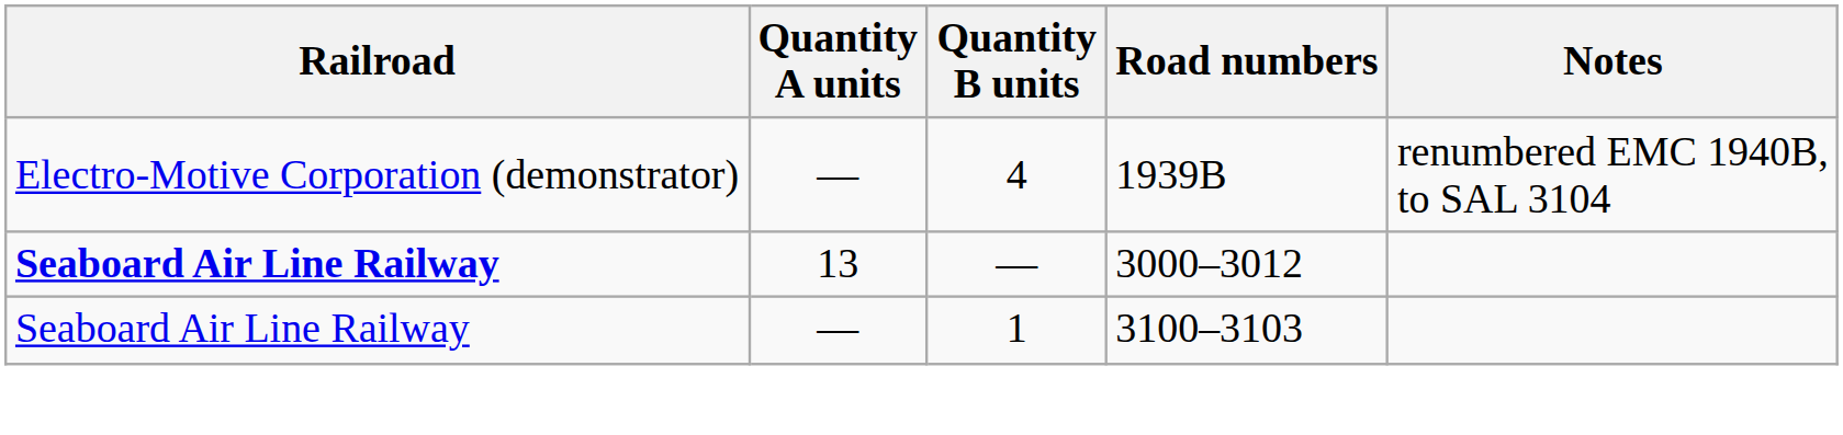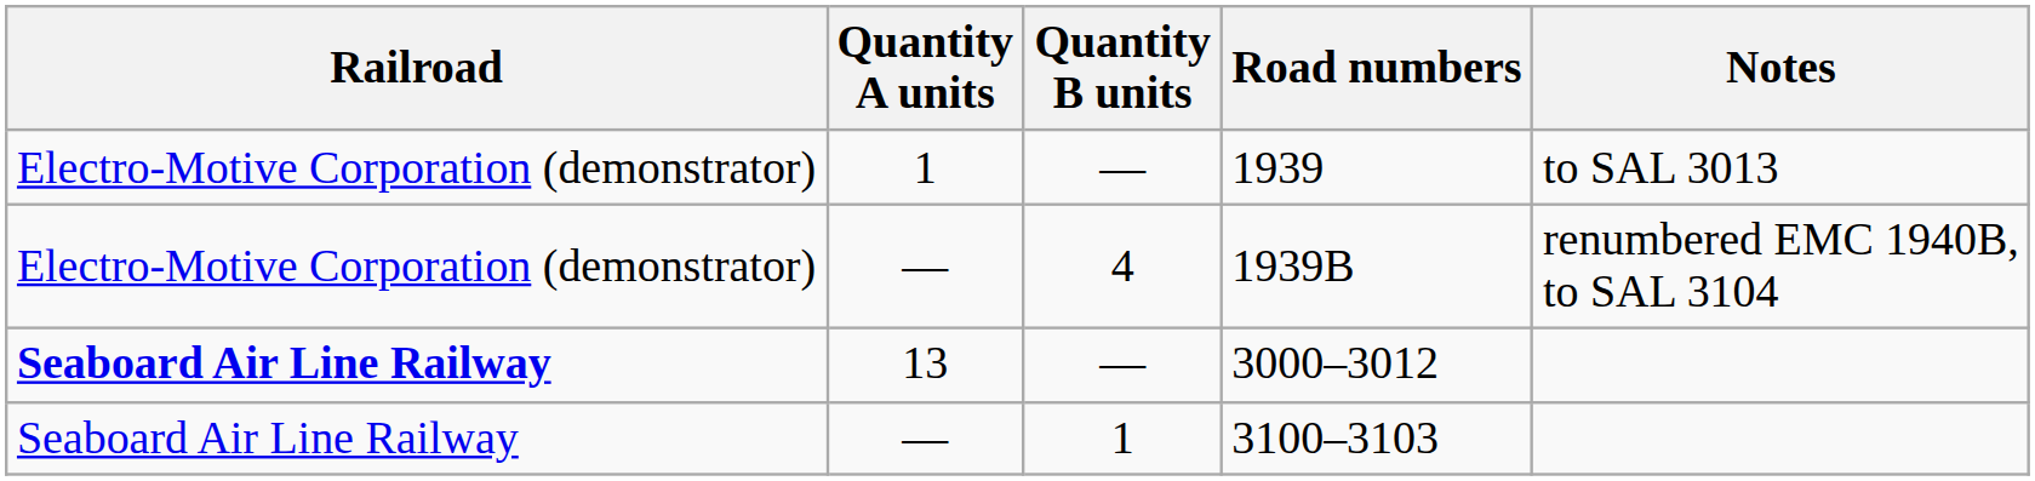+ row: Electro-Motive Corporation (demonstrator) | 1 | — | 1939 | to SAL 3013
